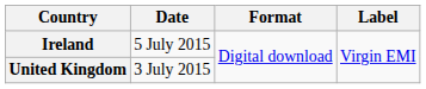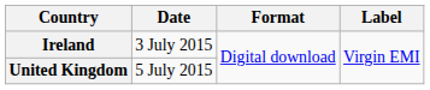Ireland | Date: 5 July 2015 -> 3 July 2015
United Kingdom | Date: 3 July 2015 -> 5 July 2015
